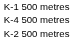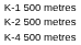rows swapped: K-2 500 metres <-> K-4 500 metres
